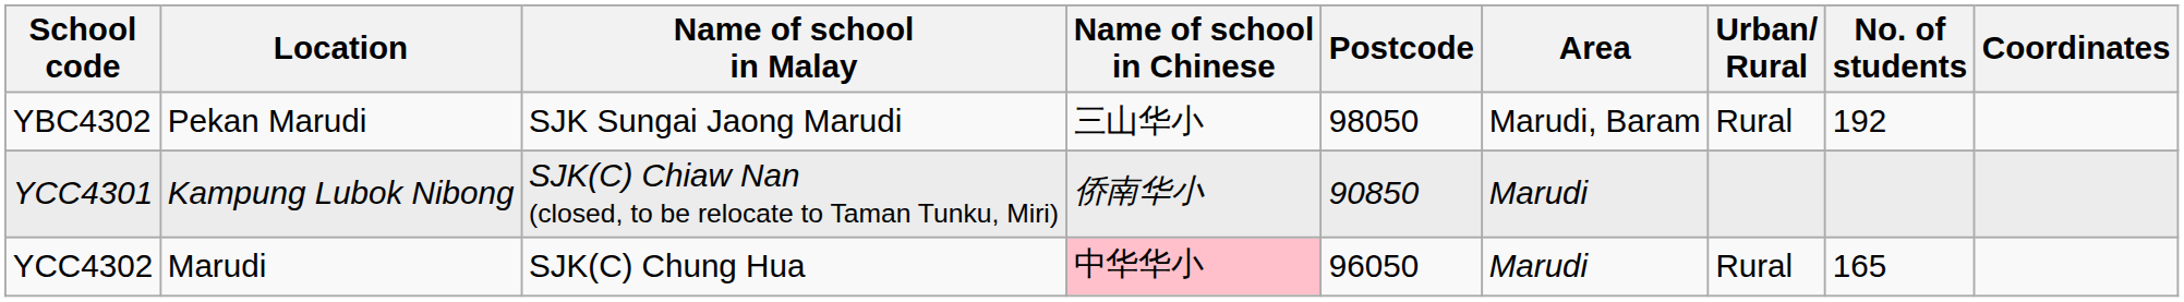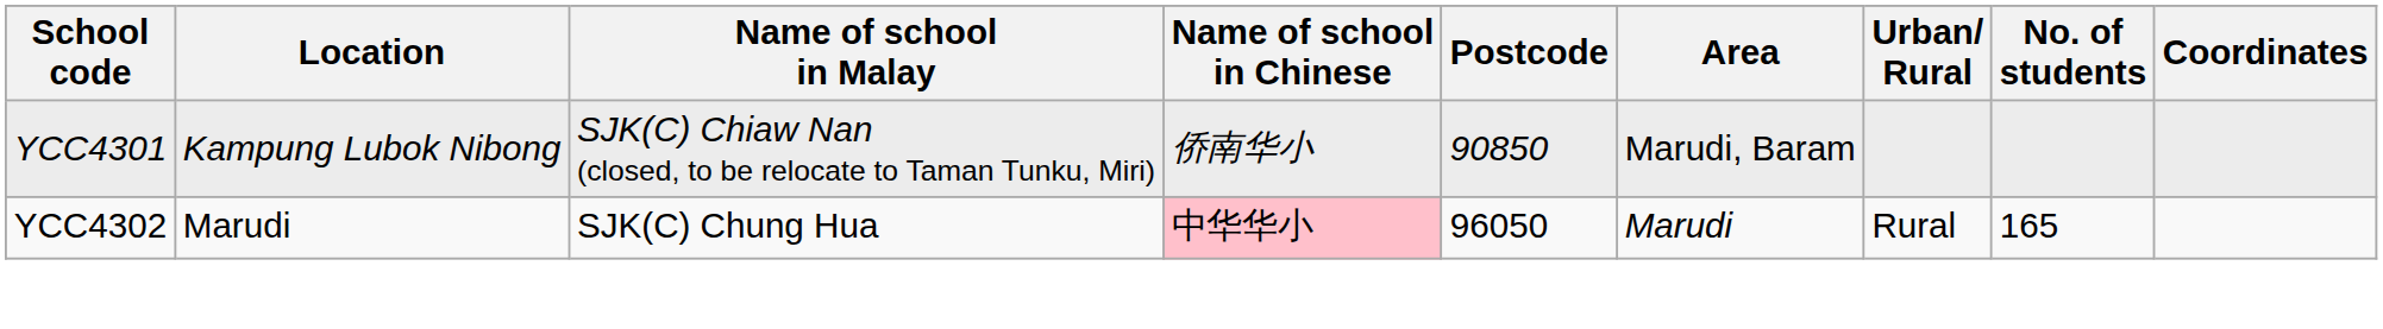- row: YBC4302 | Pekan Marudi | SJK Sungai Jaong Marudi | 三山华小 | 98050 | Marudi, Baram | Rural | 192
YCC4301 | Area: Marudi -> Marudi, Baram
